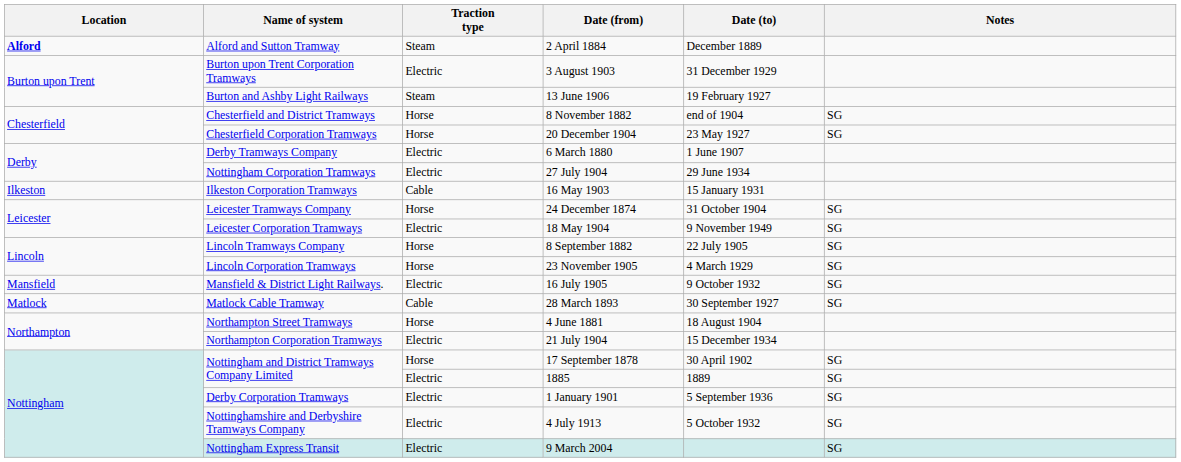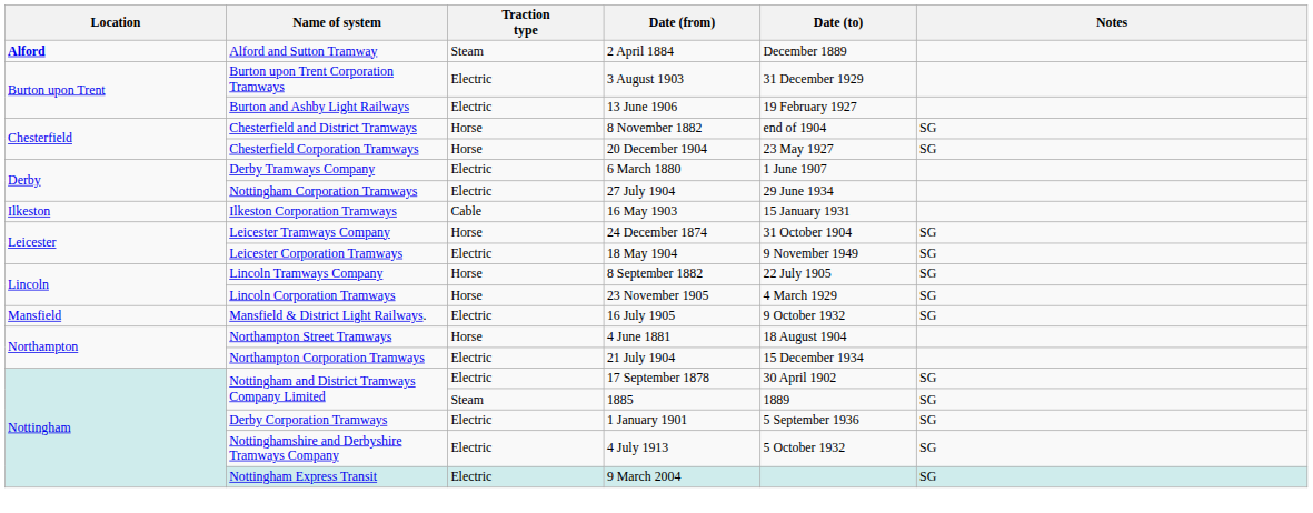13 June 1906 | Traction type: Steam -> Electric
- row: Matlock | Matlock Cable Tramway | Cable | 28 March 1893 | 30 September 1927 | SG
17 September 1878 | Traction type: Horse -> Electric
1885 | Traction type: Electric -> Steam
